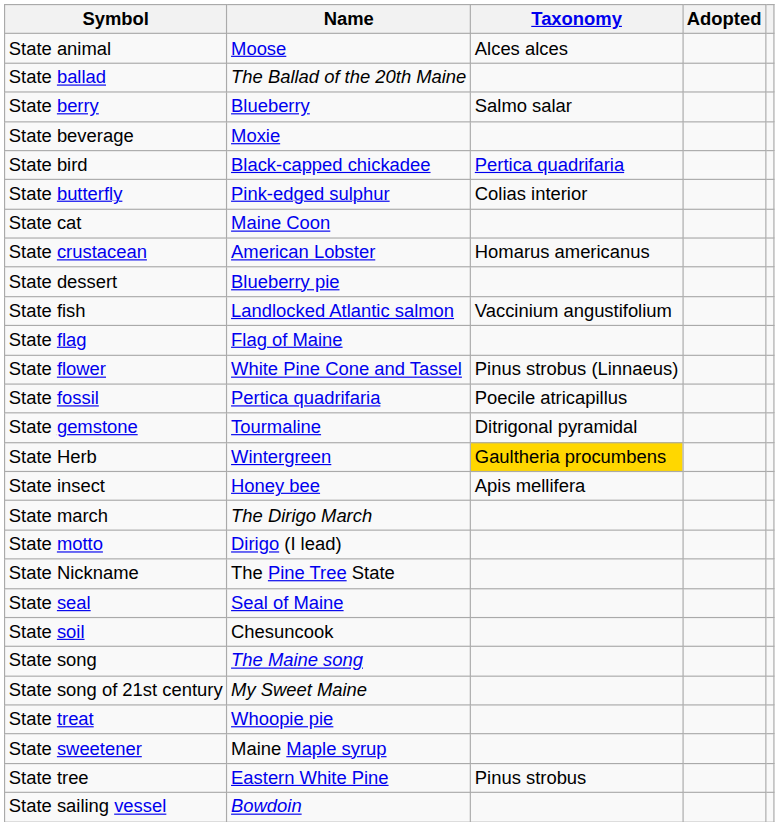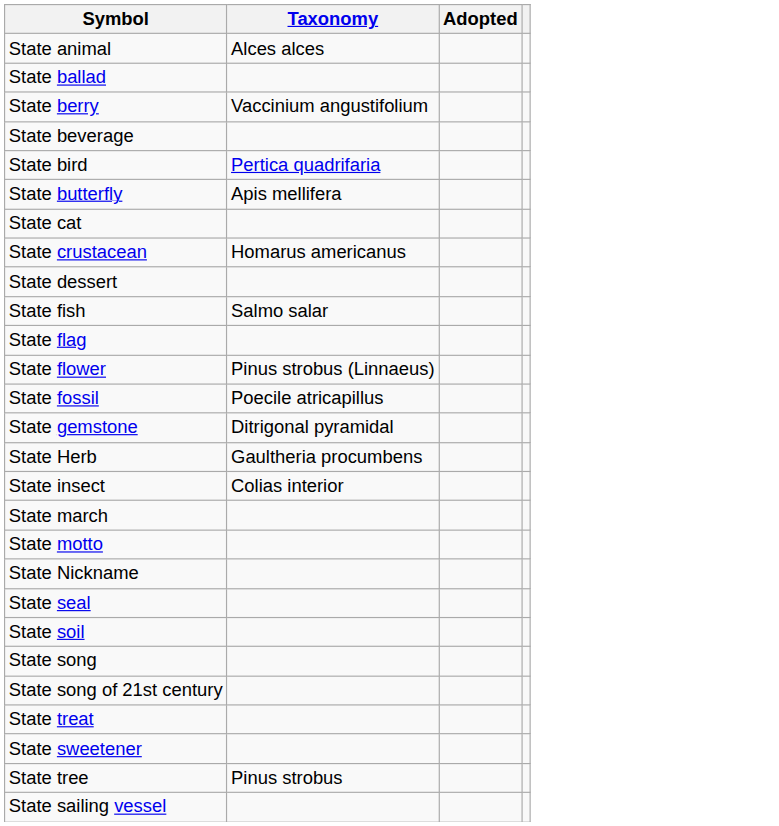- column: Name | Moose | The Ballad of the 20th Maine | Blueberry | Moxie | Black-capped chickadee | Pink-edged sulphur | Maine Coon | American Lobster | Blueberry pie | Landlocked Atlantic salmon | Flag of Maine | White Pine Cone and Tassel | Pertica quadrifaria | Tourmaline | Wintergreen | Honey bee | The Dirigo March | Dirigo (I lead) | The Pine Tree State | Seal of Maine | Chesuncook | The Maine song | My Sweet Maine | Whoopie pie | Maine Maple syrup | Eastern White Pine | Bowdoin
State berry | Taxonomy: Salmo salar -> Vaccinium angustifolium
State butterfly | Taxonomy: Colias interior -> Apis mellifera
State fish | Taxonomy: Vaccinium angustifolium -> Salmo salar
State Herb | Taxonomy: gold background -> no background
State insect | Taxonomy: Apis mellifera -> Colias interior
